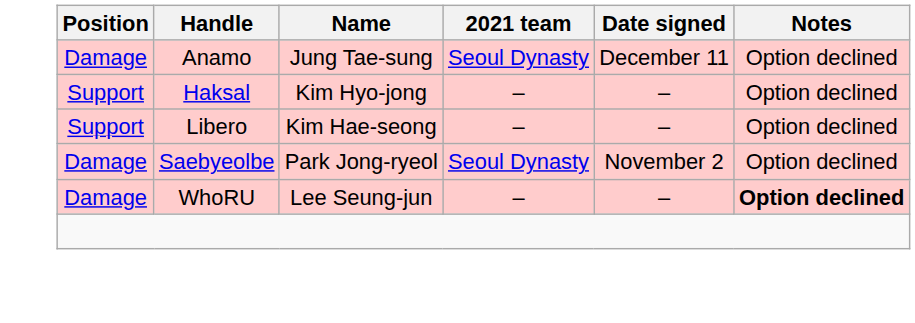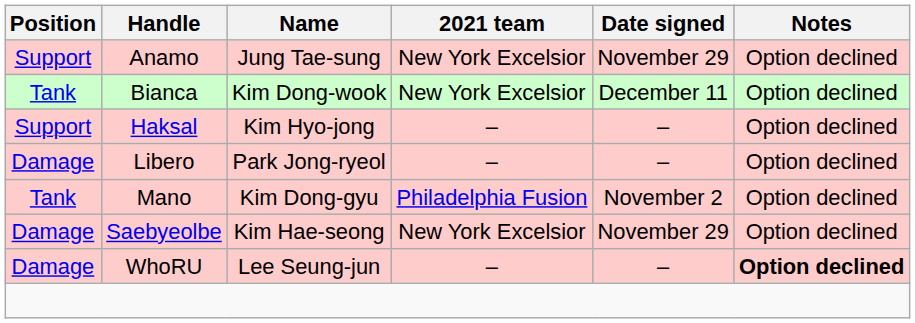Anamo | Position: Damage -> Support
Anamo | 2021 team: Seoul Dynasty -> New York Excelsior
Anamo | Date signed: December 11 -> November 29
+ row: Tank | Bianca | Kim Dong-wook | New York Excelsior | December 11 | Option declined
Libero | Position: Support -> Damage
Libero | Name: Kim Hae-seong -> Park Jong-ryeol
+ row: Tank | Mano | Kim Dong-gyu | Philadelphia Fusion | November 2 | Option declined
Saebyeolbe | Name: Park Jong-ryeol -> Kim Hae-seong
Saebyeolbe | 2021 team: Seoul Dynasty -> New York Excelsior
Saebyeolbe | Date signed: November 2 -> November 29
